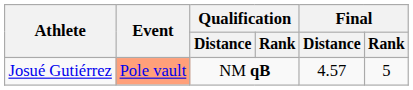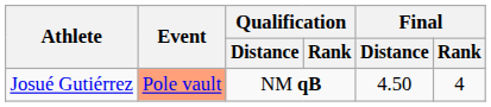Josué Gutiérrez | Final / Distance: 4.57 -> 4.50
Josué Gutiérrez | Final / Rank: 5 -> 4
